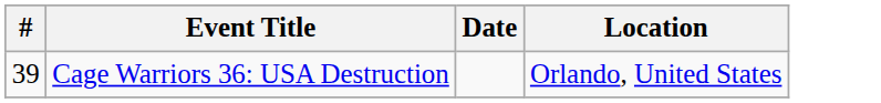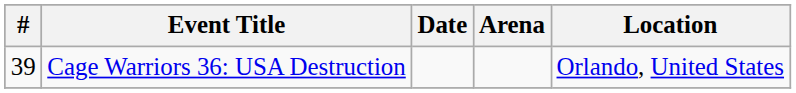+ column: Arena
